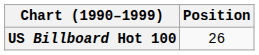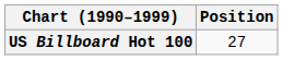US Billboard Hot 100 | Position: 26 -> 27
